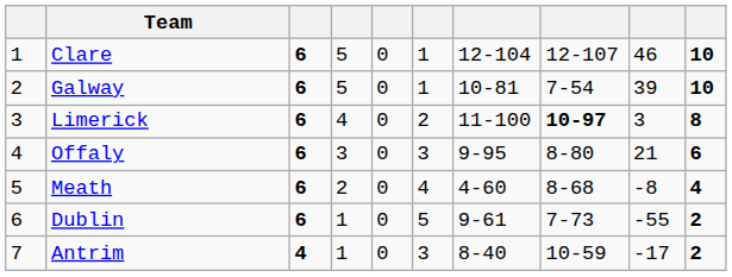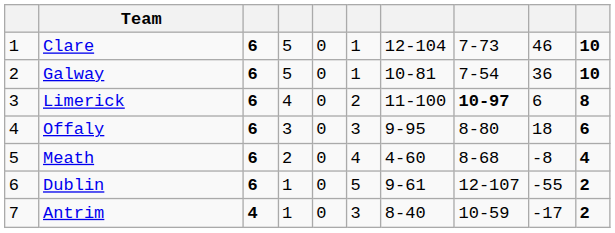Clare | column 8: 12-107 -> 7-73
Galway | column 9: 39 -> 36
Limerick | column 9: 3 -> 6
Offaly | column 9: 21 -> 18
Dublin | column 8: 7-73 -> 12-107
